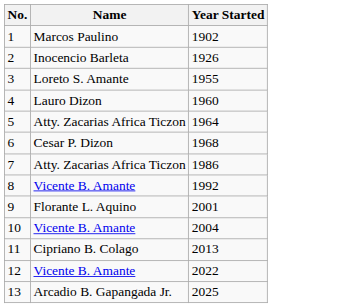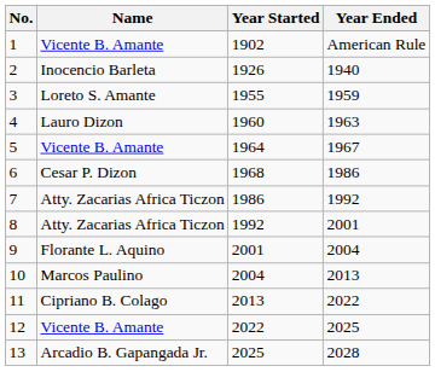+ column: Year Ended | American Rule | 1940 | 1959 | 1963 | 1967 | 1986 | 1992 | 2001 | 2004 | 2013 | 2022 | 2025 | 2028
1 | Name: Marcos Paulino -> Vicente B. Amante
5 | Name: Atty. Zacarias Africa Ticzon -> Vicente B. Amante
8 | Name: Vicente B. Amante -> Atty. Zacarias Africa Ticzon
10 | Name: Vicente B. Amante -> Marcos Paulino
